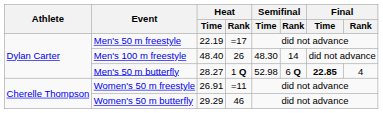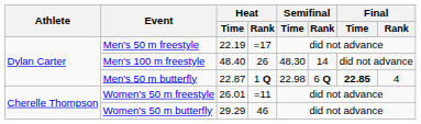Men's 50 m butterfly | Heat / Time: 28.27 -> 22.87
Men's 50 m butterfly | Semifinal / Time: 52.98 -> 22.98
Women's 50 m freestyle | Heat / Time: 26.91 -> 26.01
